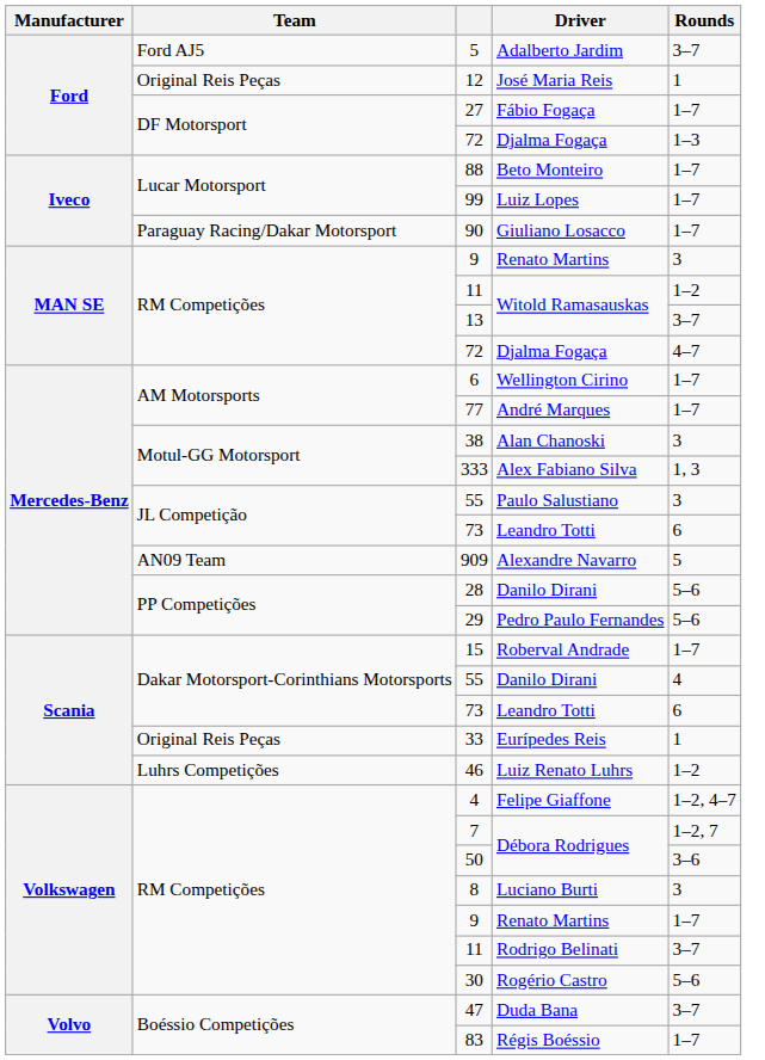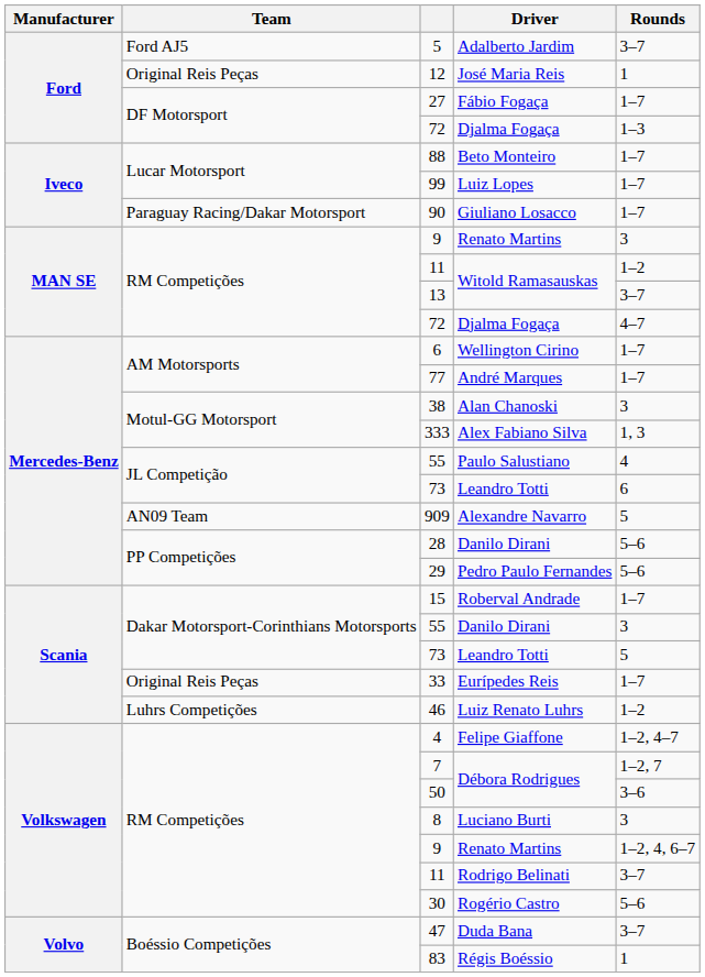Mercedes-Benz / 55 | Rounds: 3 -> 4
Scania / 55 | Rounds: 4 -> 3
Scania / 73 | Rounds: 6 -> 5
33 | Rounds: 1 -> 1–7
Volkswagen / 9 | Rounds: 1–7 -> 1–2, 4, 6–7
83 | Rounds: 1–7 -> 1
